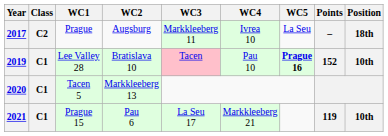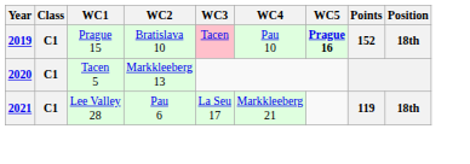- row: 2017 | C2 | Prague | Augsburg | Markkleeberg 11 | Ivrea 10 | La Seu | – | 18th
2019 | WC1: Lee Valley 28 -> Prague 15
2019 | Position: 10th -> 18th
2021 | WC1: Prague 15 -> Lee Valley 28
2021 | Position: 10th -> 18th
